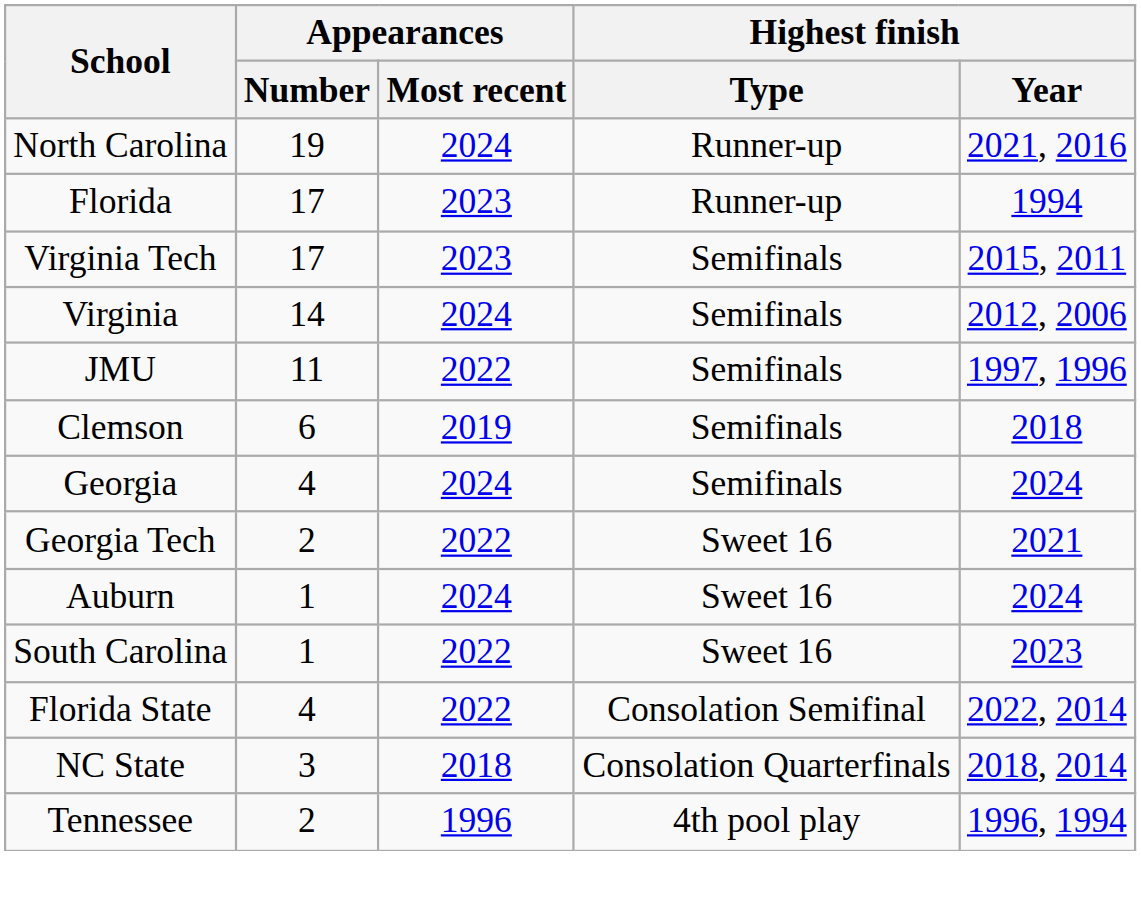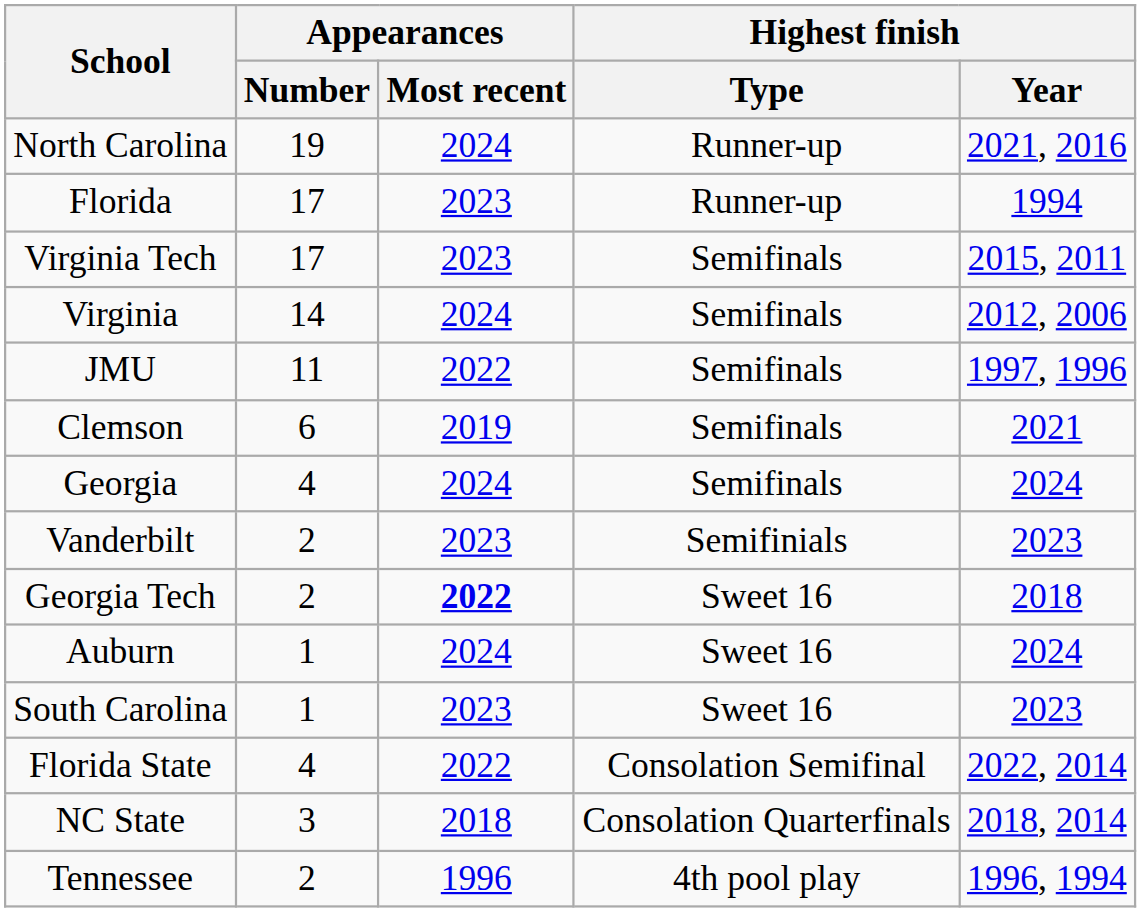Clemson | Highest finish / Year: 2018 -> 2021
+ row: Vanderbilt | 2 | 2023 | Semifinials | 2023
Georgia Tech | Appearances / Most recent: normal -> bold
Georgia Tech | Highest finish / Year: 2021 -> 2018
South Carolina | Appearances / Most recent: 2022 -> 2023
